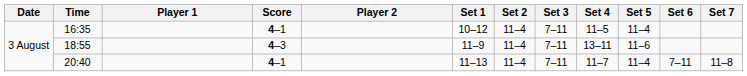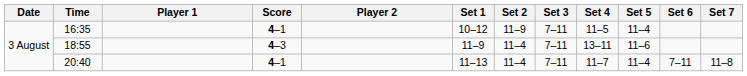16:35 | Set 2: 11–4 -> 11–9
